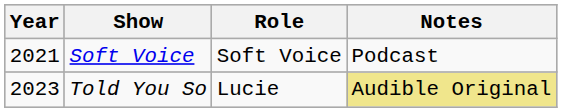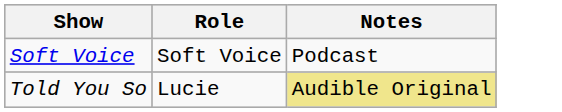- column: Year | 2021 | 2023
